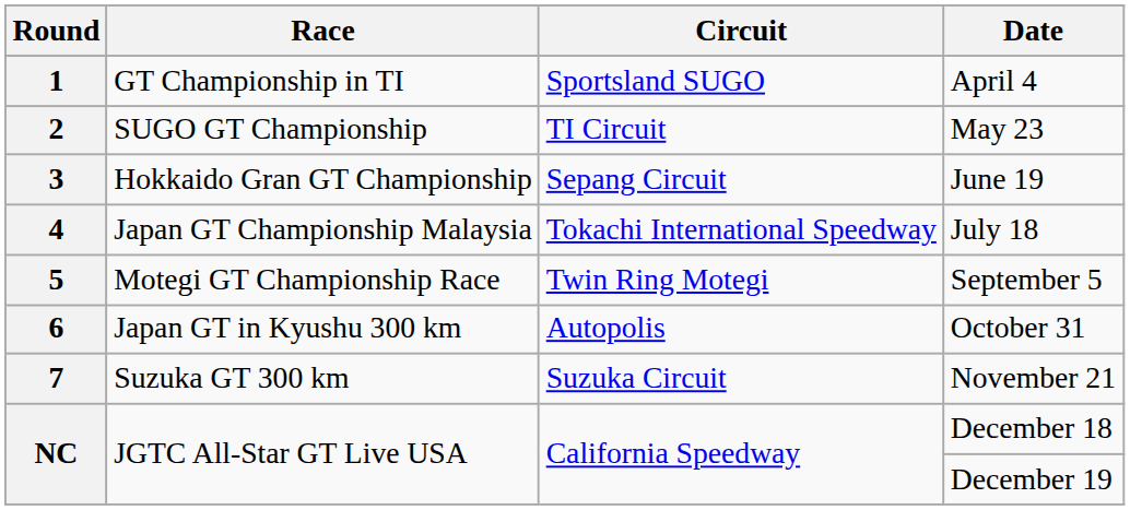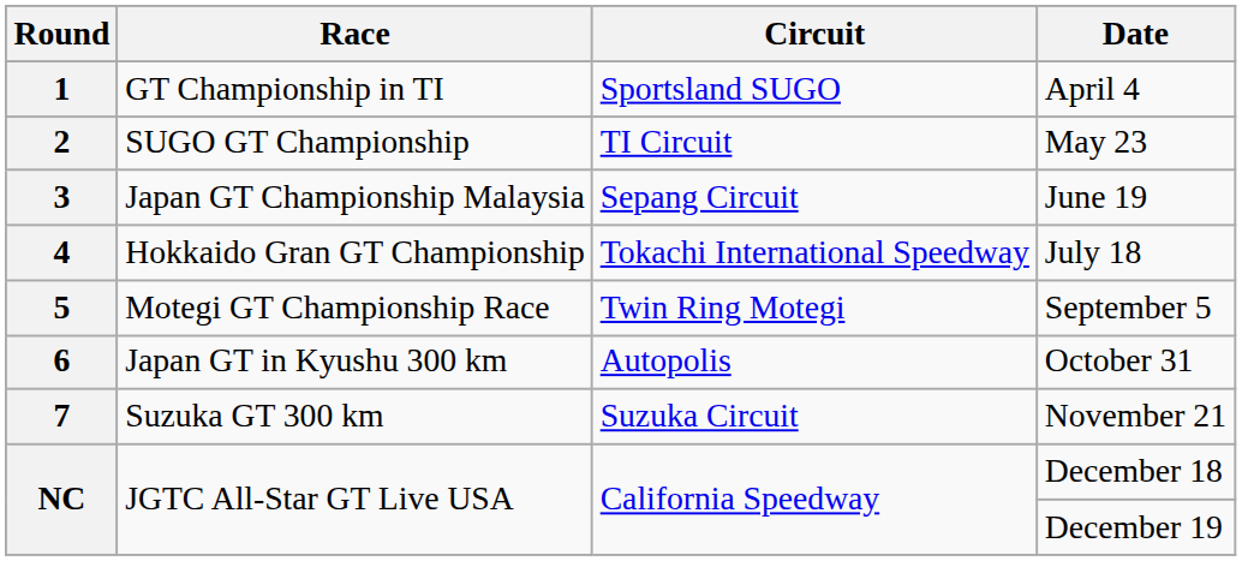June 19 | Race: Hokkaido Gran GT Championship -> Japan GT Championship Malaysia
July 18 | Race: Japan GT Championship Malaysia -> Hokkaido Gran GT Championship
